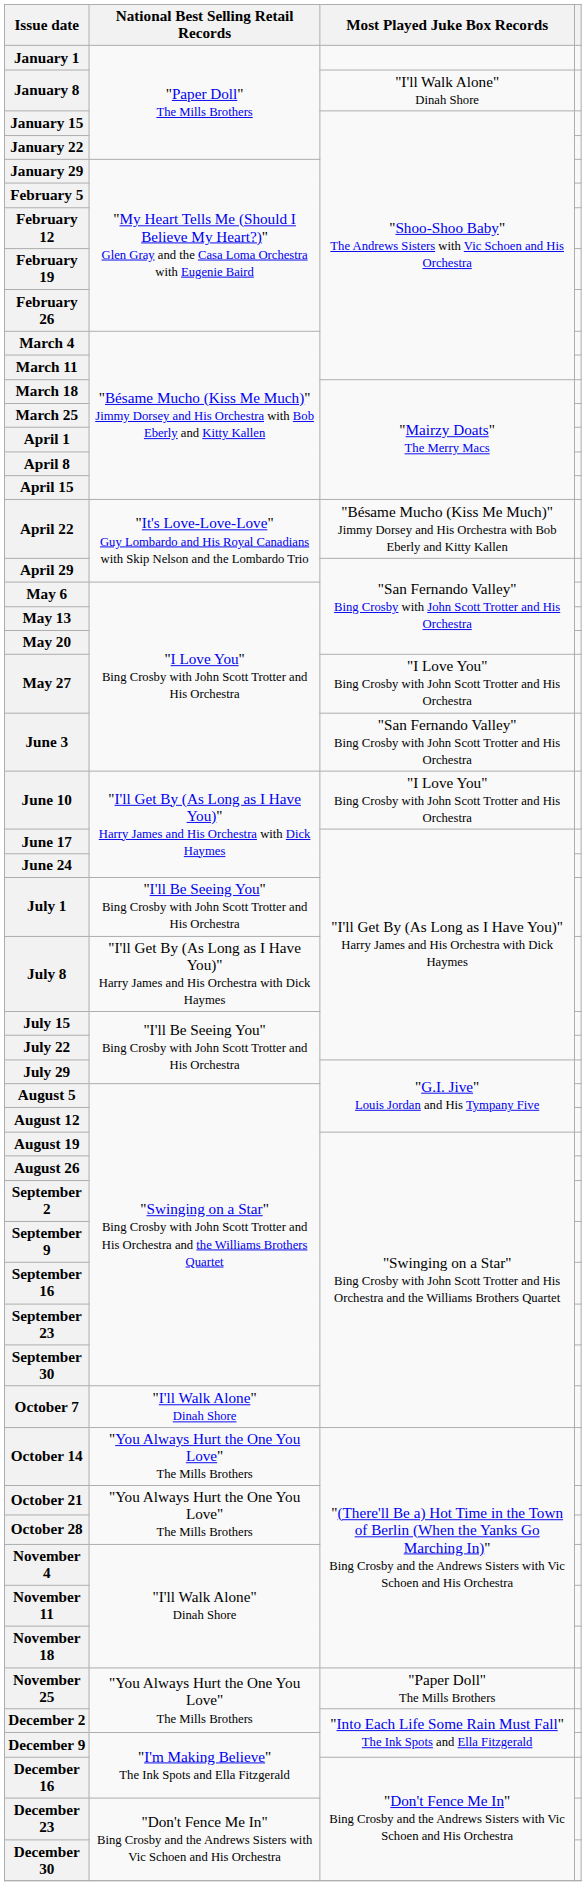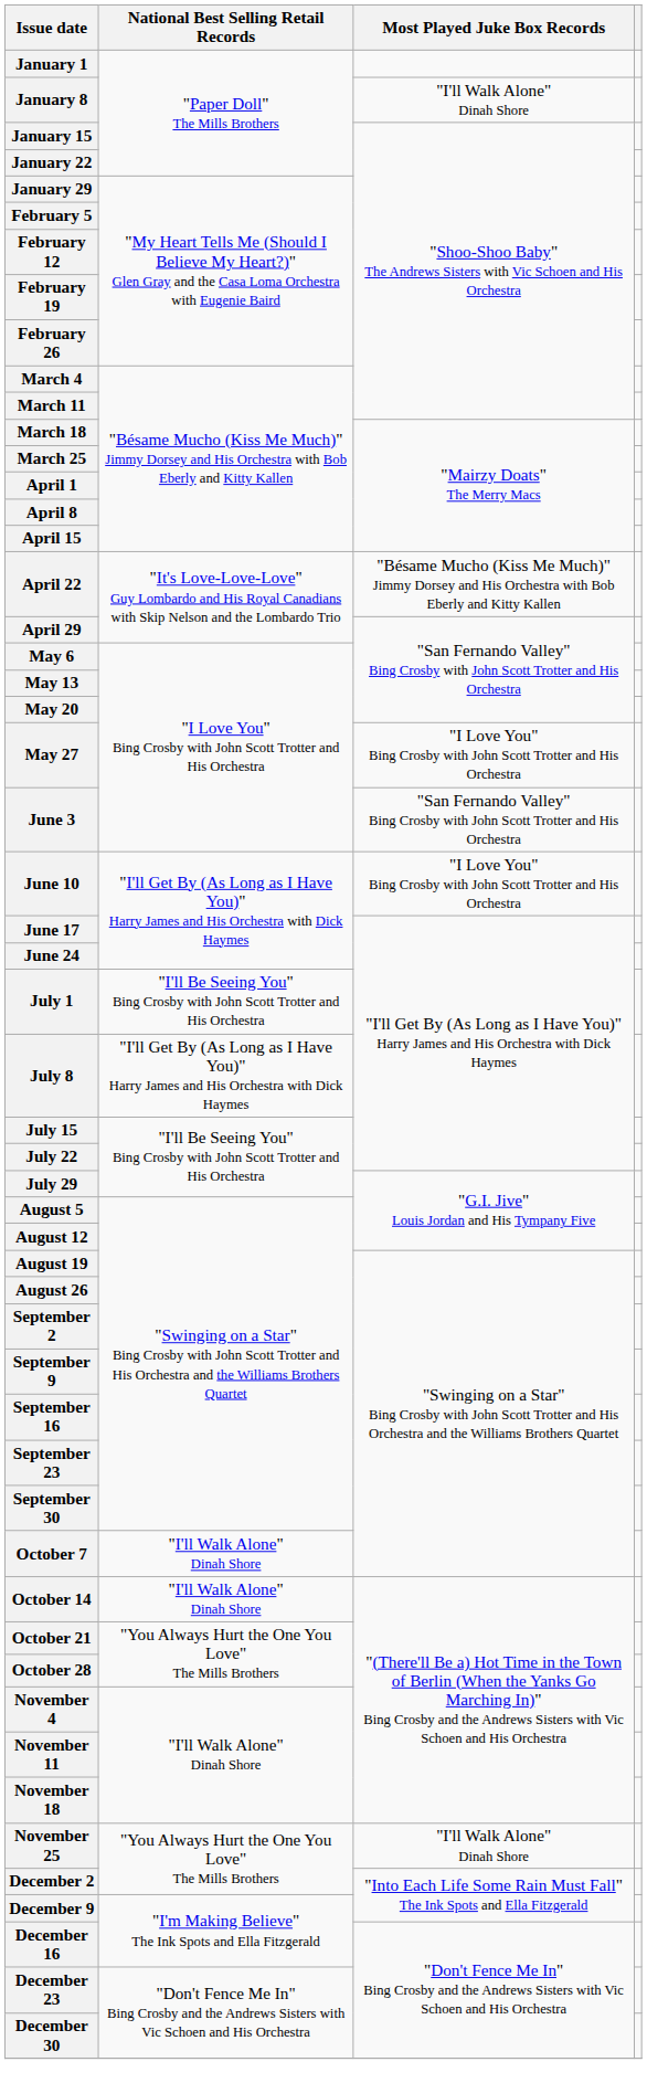October 14 | National Best Selling Retail Records: "You Always Hurt the One You Love" The Mills Brothers -> "I'll Walk Alone" Dinah Shore
November 25 | Most Played Juke Box Records: "Paper Doll" The Mills Brothers -> "I'll Walk Alone" Dinah Shore
